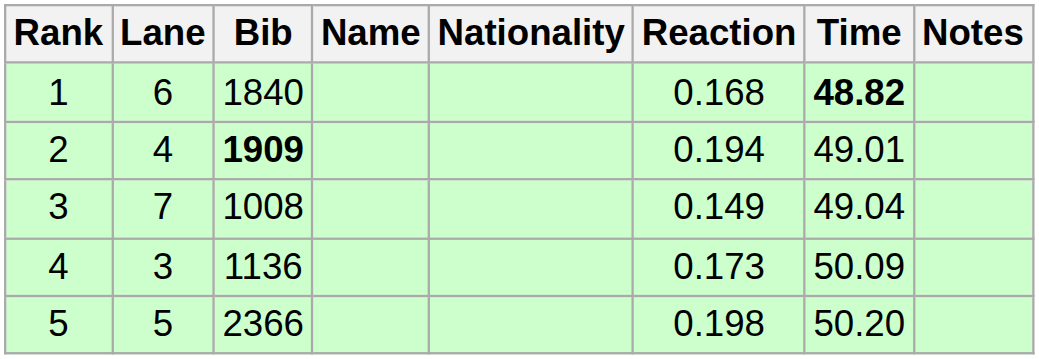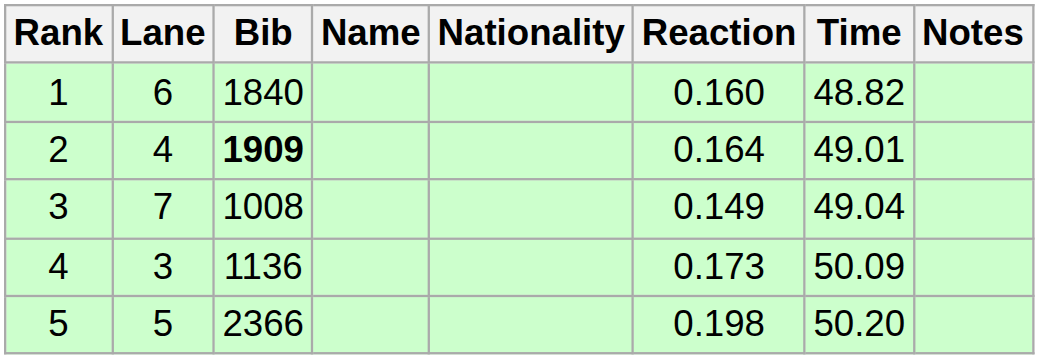1 | Reaction: 0.168 -> 0.160
1 | Time: bold -> normal
2 | Reaction: 0.194 -> 0.164
